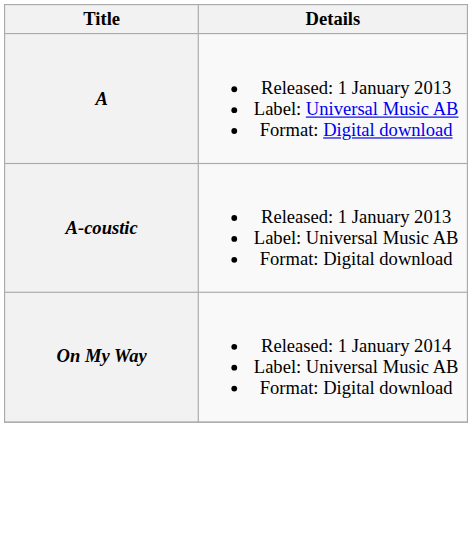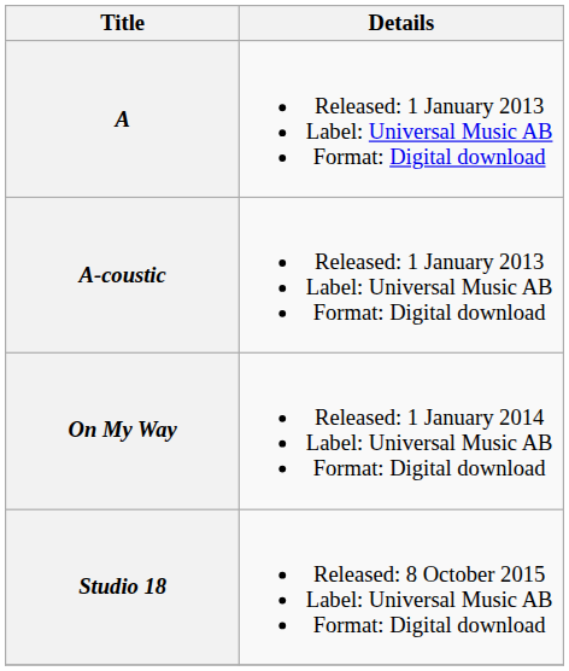+ row: Studio 18 | Released: 8 October 2015 Label: Universal Music AB Format: Digital download
